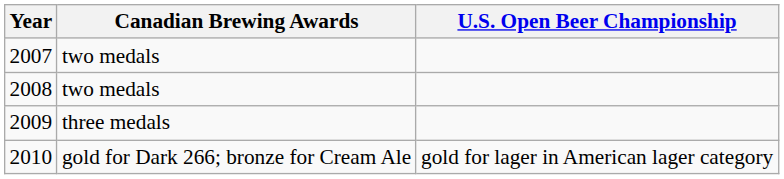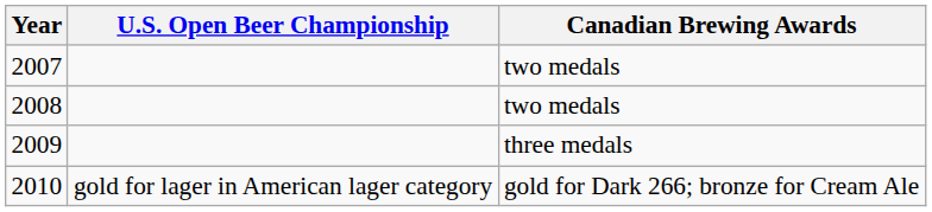columns swapped: Canadian Brewing Awards <-> U.S. Open Beer Championship
